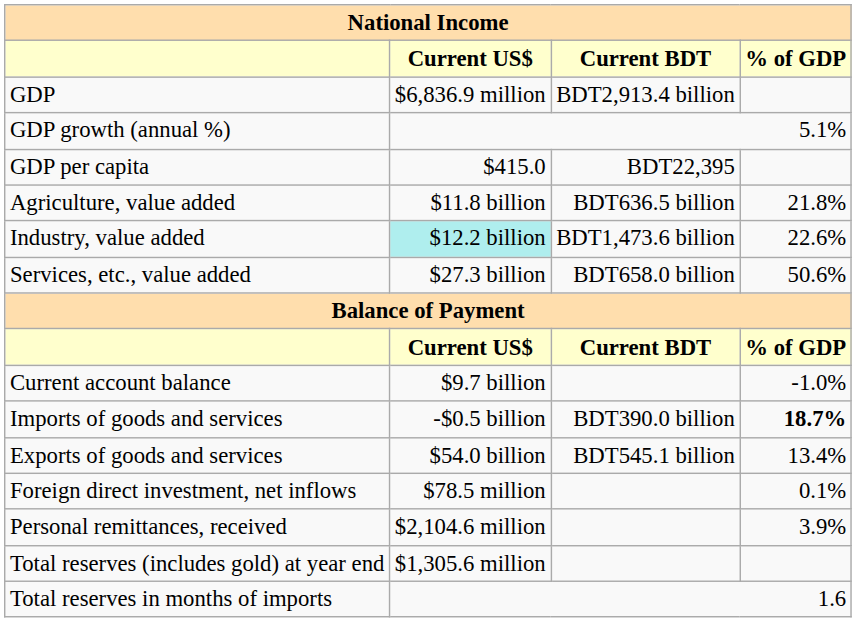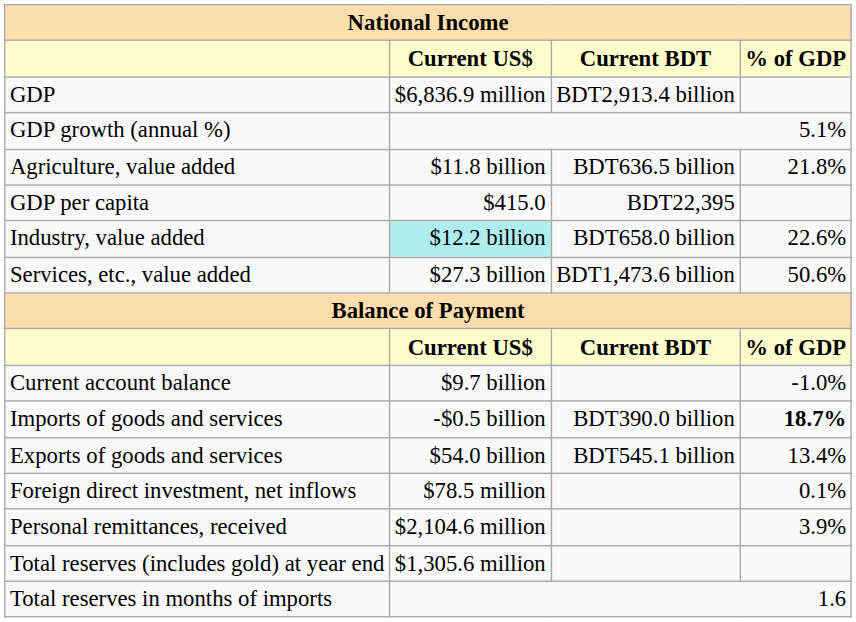rows swapped: GDP per capita <-> Agriculture, value added
Industry, value added | Current BDT: BDT1,473.6 billion -> BDT658.0 billion
Services, etc., value added | Current BDT: BDT658.0 billion -> BDT1,473.6 billion
